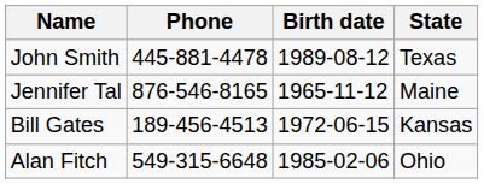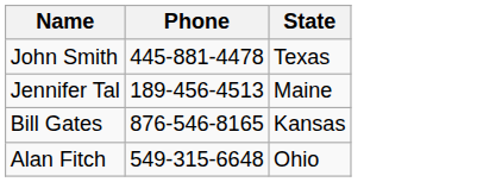- column: Birth date | 1989-08-12 | 1965-11-12 | 1972-06-15 | 1985-02-06
Jennifer Tal | Phone: 876-546-8165 -> 189-456-4513
Bill Gates | Phone: 189-456-4513 -> 876-546-8165
